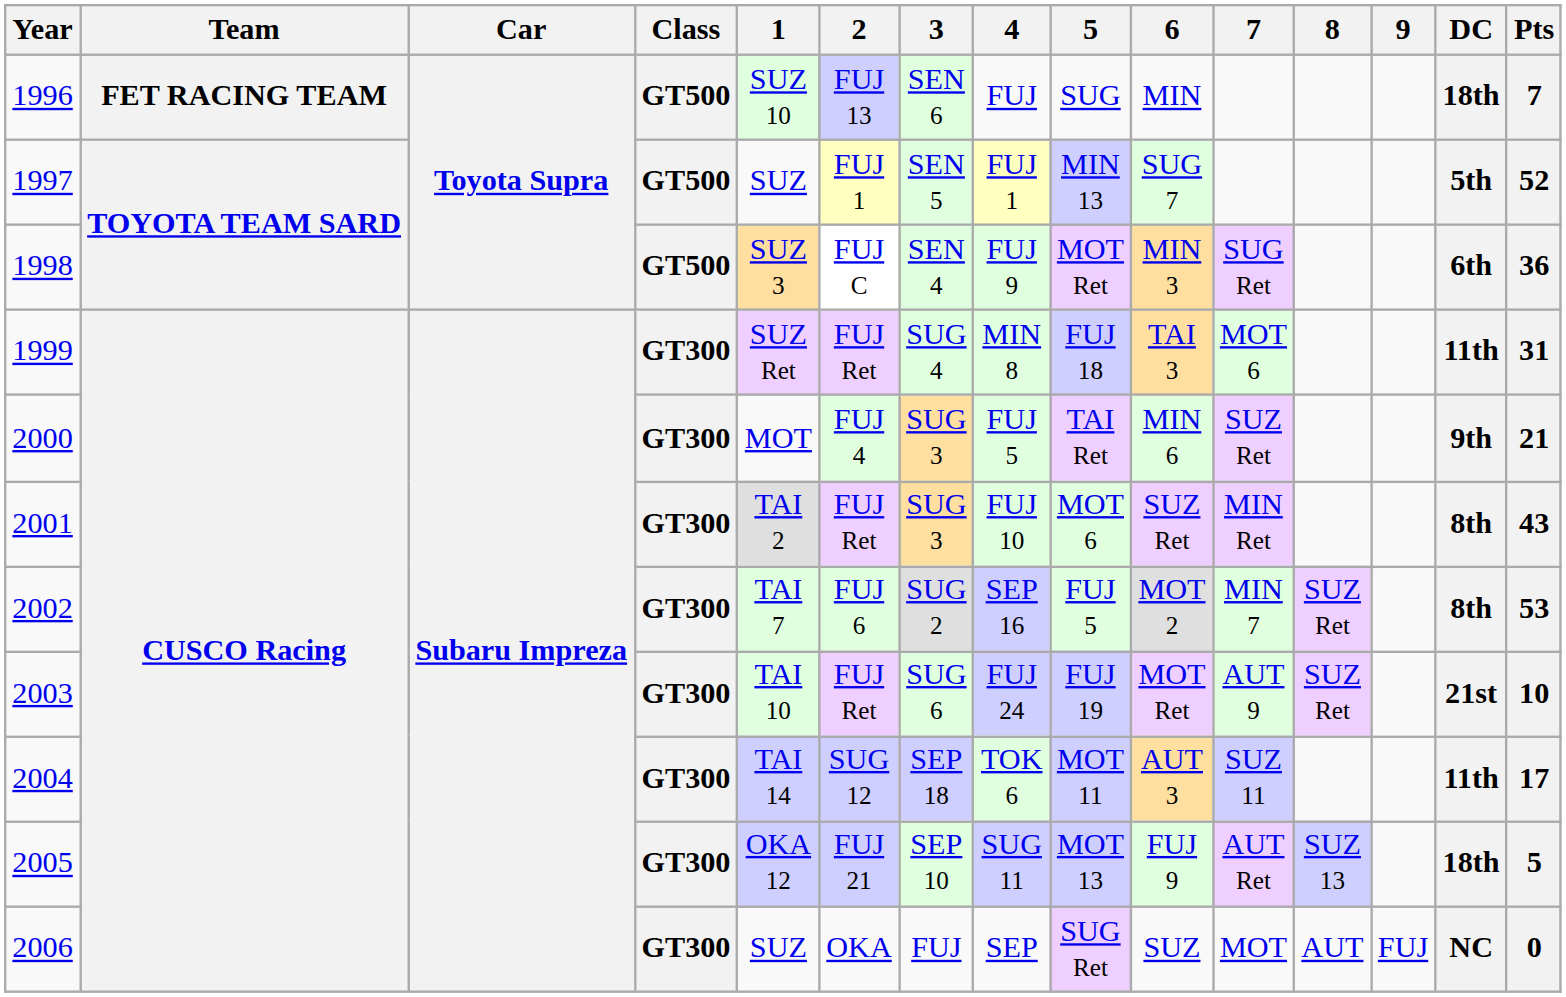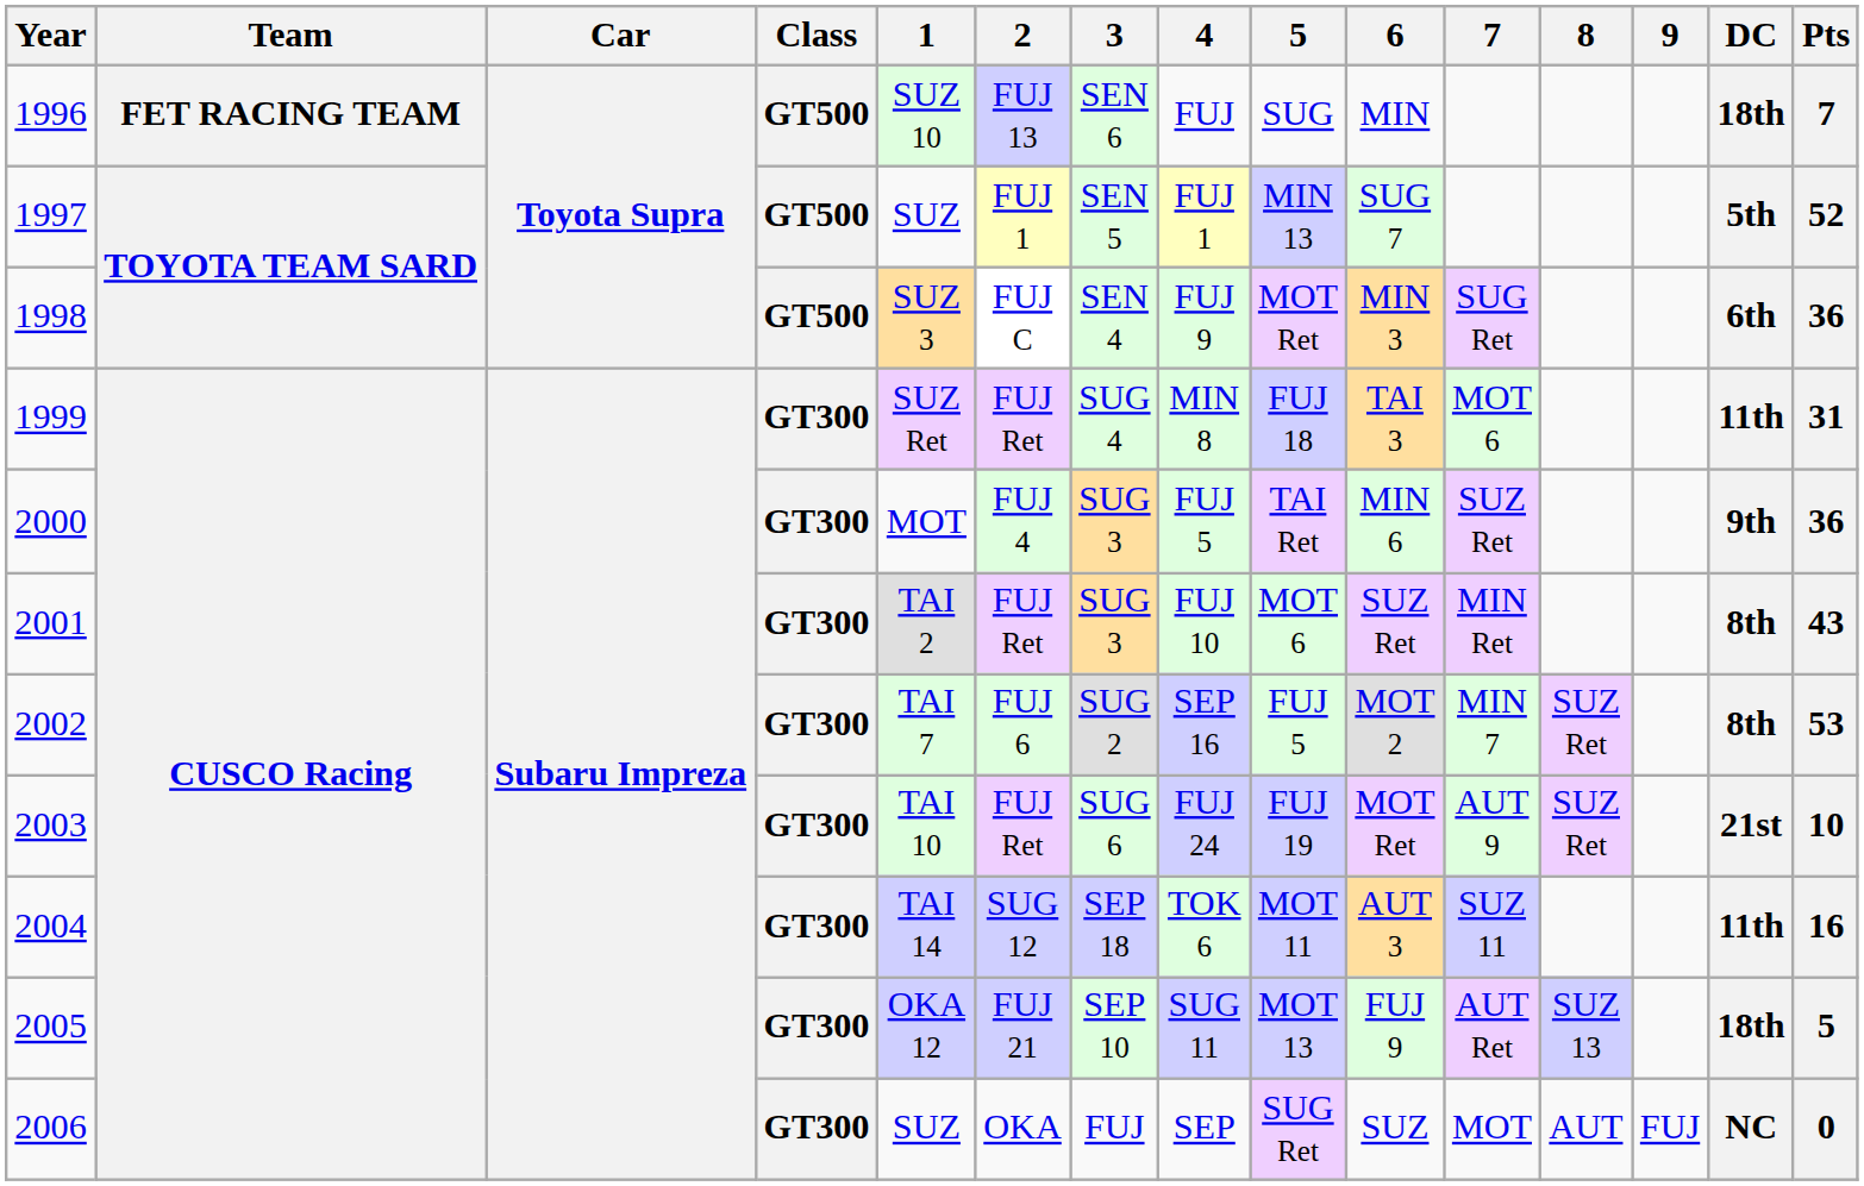2000 | Pts: 21 -> 36
2004 | Pts: 17 -> 16
